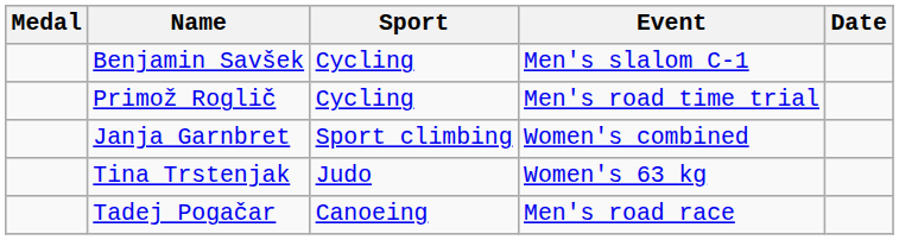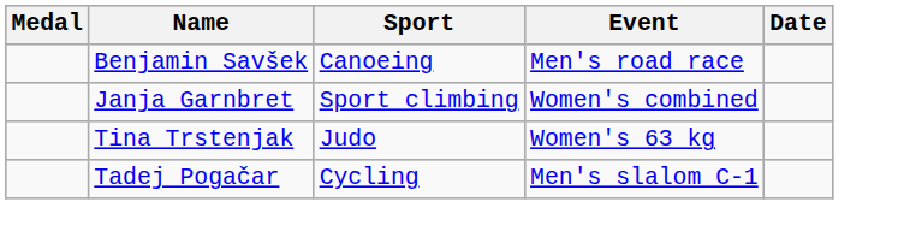Benjamin Savšek | Sport: Cycling -> Canoeing
Benjamin Savšek | Event: Men's slalom C-1 -> Men's road race
- row: Primož Roglič | Cycling | Men's road time trial
Tadej Pogačar | Sport: Canoeing -> Cycling
Tadej Pogačar | Event: Men's road race -> Men's slalom C-1
